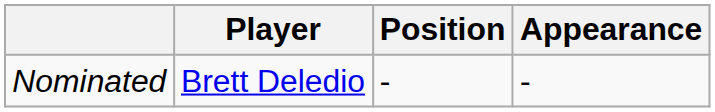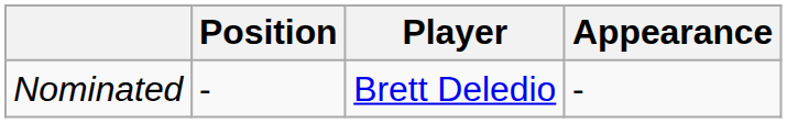columns swapped: Player <-> Position
